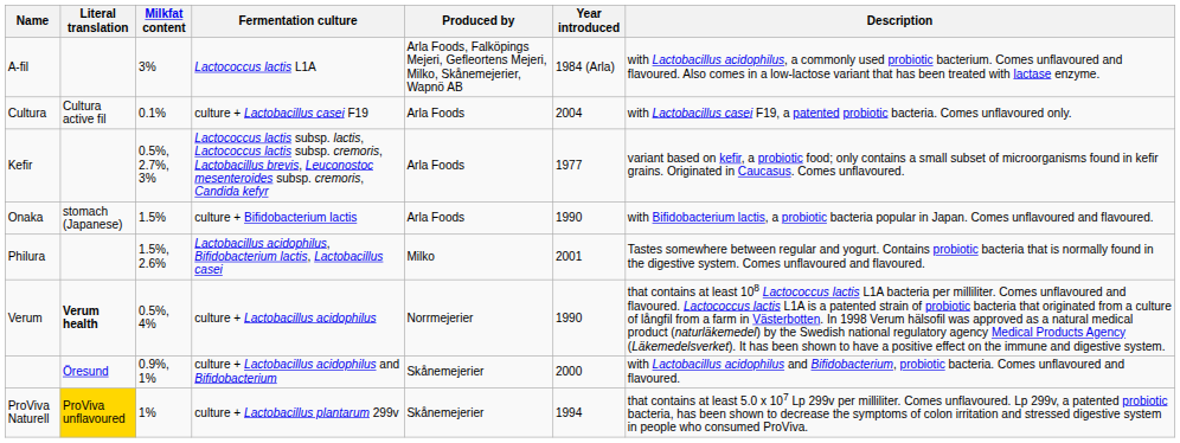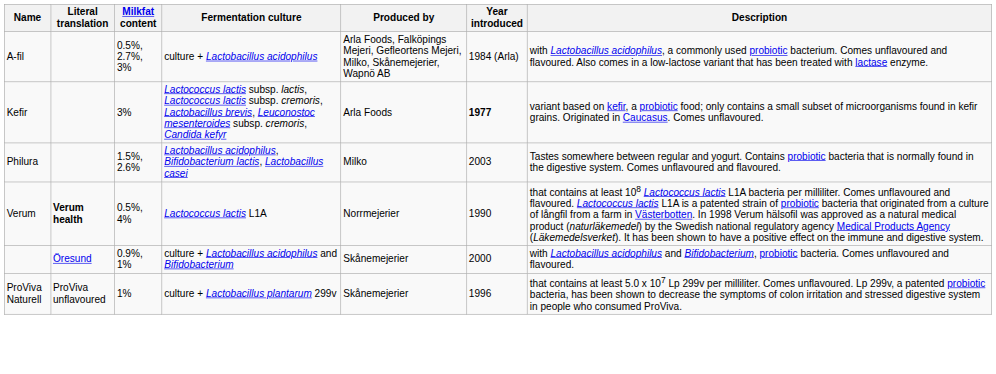A-fil | Milkfat content: 3% -> 0.5%, 2.7%, 3%
A-fil | Fermentation culture: Lactococcus lactis L1A -> culture + Lactobacillus acidophilus
- row: Cultura | Cultura active fil | 0.1% | culture + Lactobacillus casei F19 | Arla Foods | 2004 | with Lactobacillus casei F19, a patented probiotic bacteria. Comes unflavoured only.
Kefir | Milkfat content: 0.5%, 2.7%, 3% -> 3%
Kefir | Year introduced: normal -> bold
- row: Onaka | stomach (Japanese) | 1.5% | culture + Bifidobacterium lactis | Arla Foods | 1990 | with Bifidobacterium lactis, a probiotic bacteria popular in Japan. Comes unflavoured and flavoured.
Philura | Year introduced: 2001 -> 2003
Verum | Fermentation culture: culture + Lactobacillus acidophilus -> Lactococcus lactis L1A
ProViva Naturell | Literal translation: gold background -> no background
ProViva Naturell | Year introduced: 1994 -> 1996
